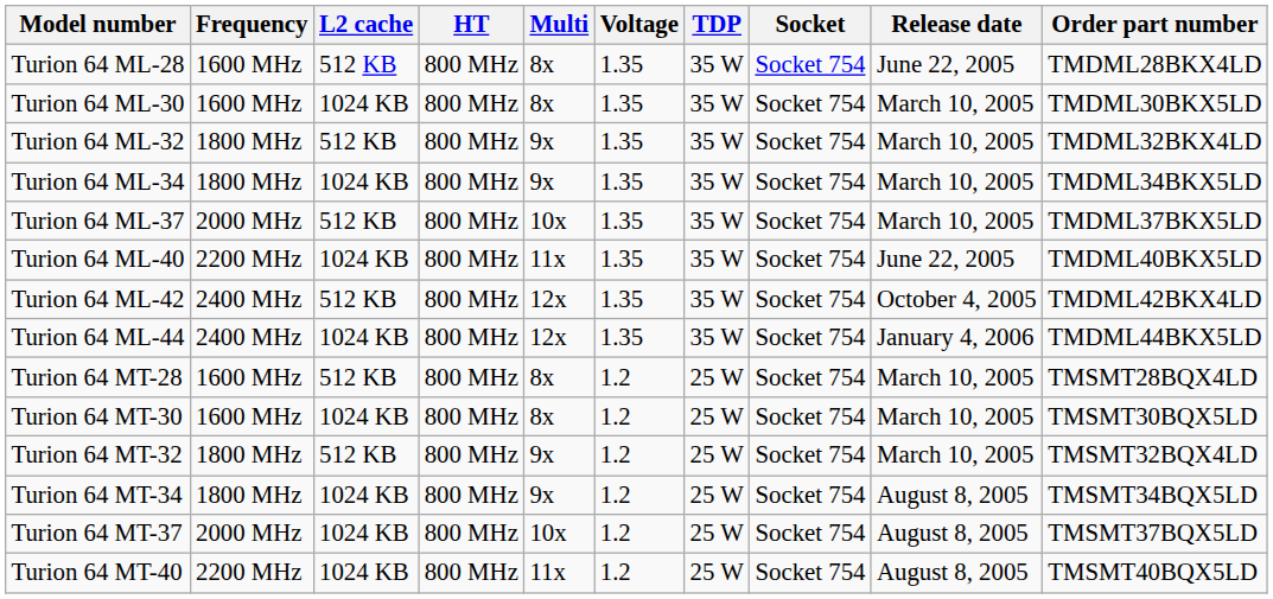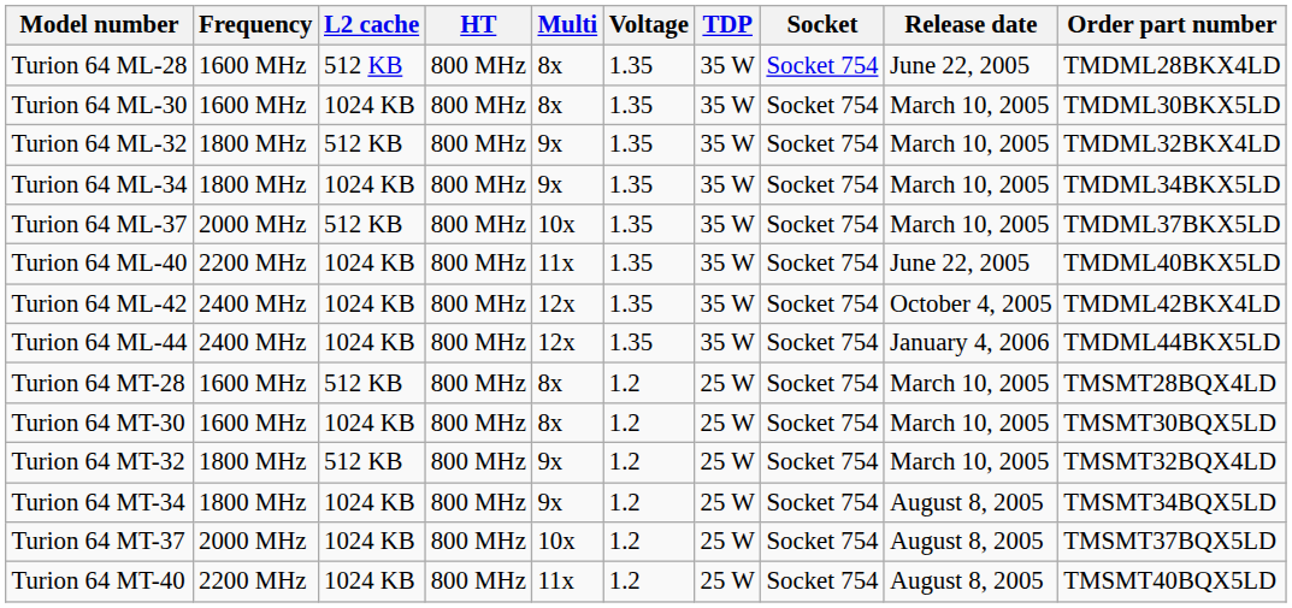Turion 64 ML-42 | L2 cache: 512 KB -> 1024 KB
